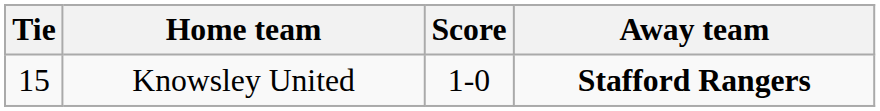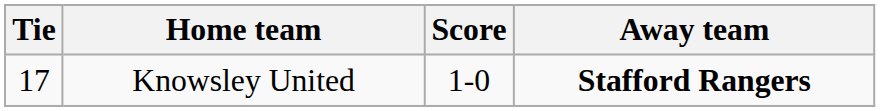Knowsley United | Tie: 15 -> 17
